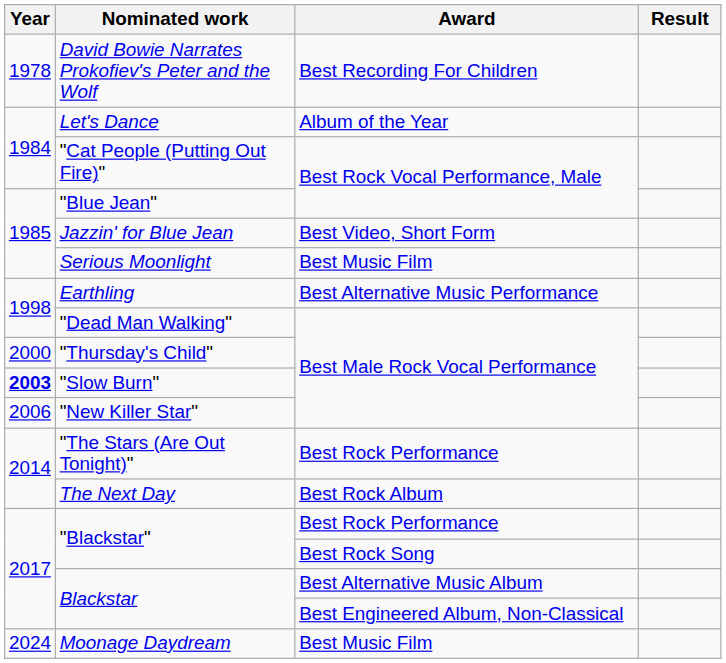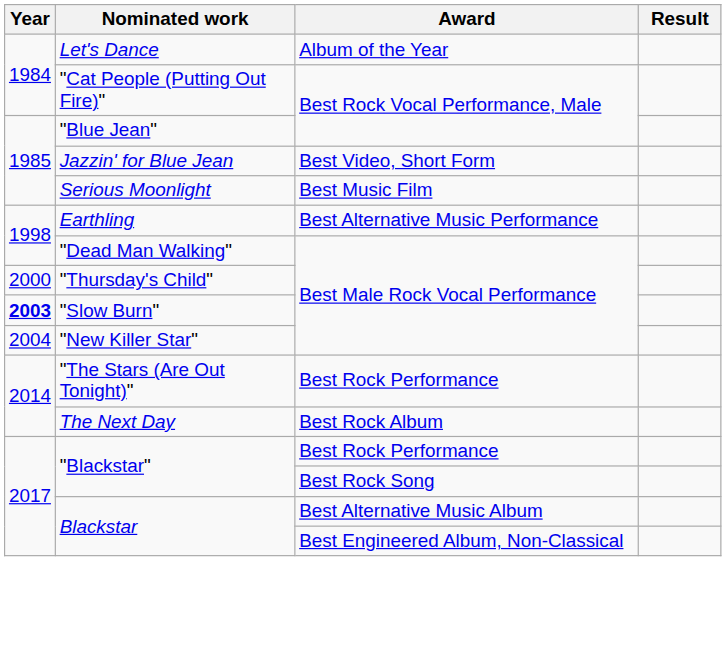- row: 1978 | David Bowie Narrates Prokofiev's Peter and the Wolf | Best Recording For Children
"New Killer Star" | Year: 2006 -> 2004
- row: 2024 | Moonage Daydream | Best Music Film
